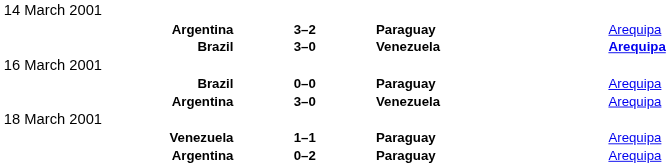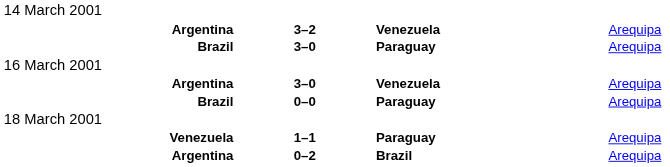Argentina / 3–2 | column 3: Paraguay -> Venezuela
Brazil / 3–0 | column 3: Venezuela -> Paraguay
Brazil / 3–0 | column 4: bold -> normal
rows swapped: Brazil / 0–0 <-> Argentina / 3–0
Argentina / 0–2 | column 3: Paraguay -> Brazil
